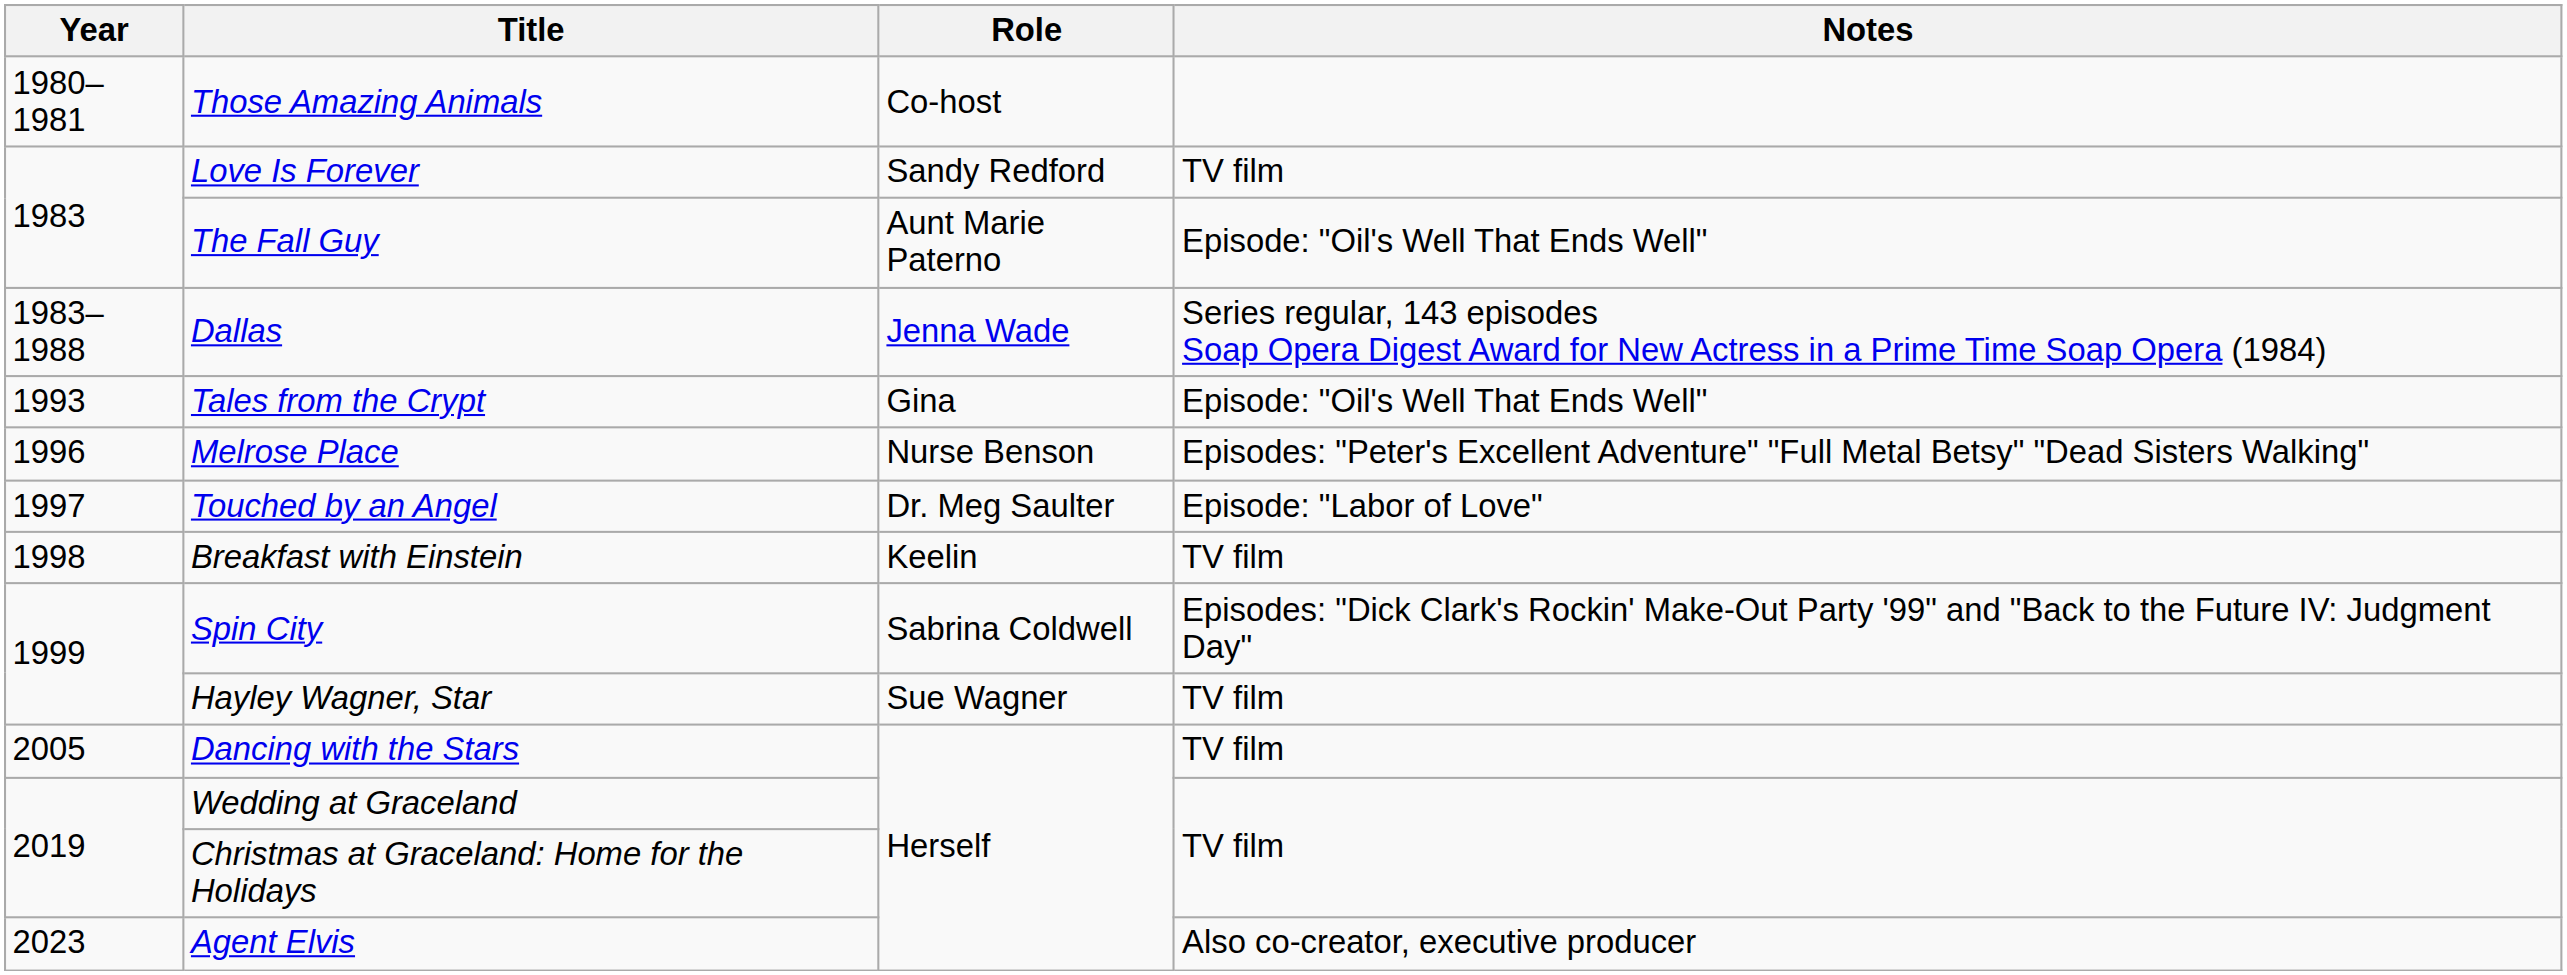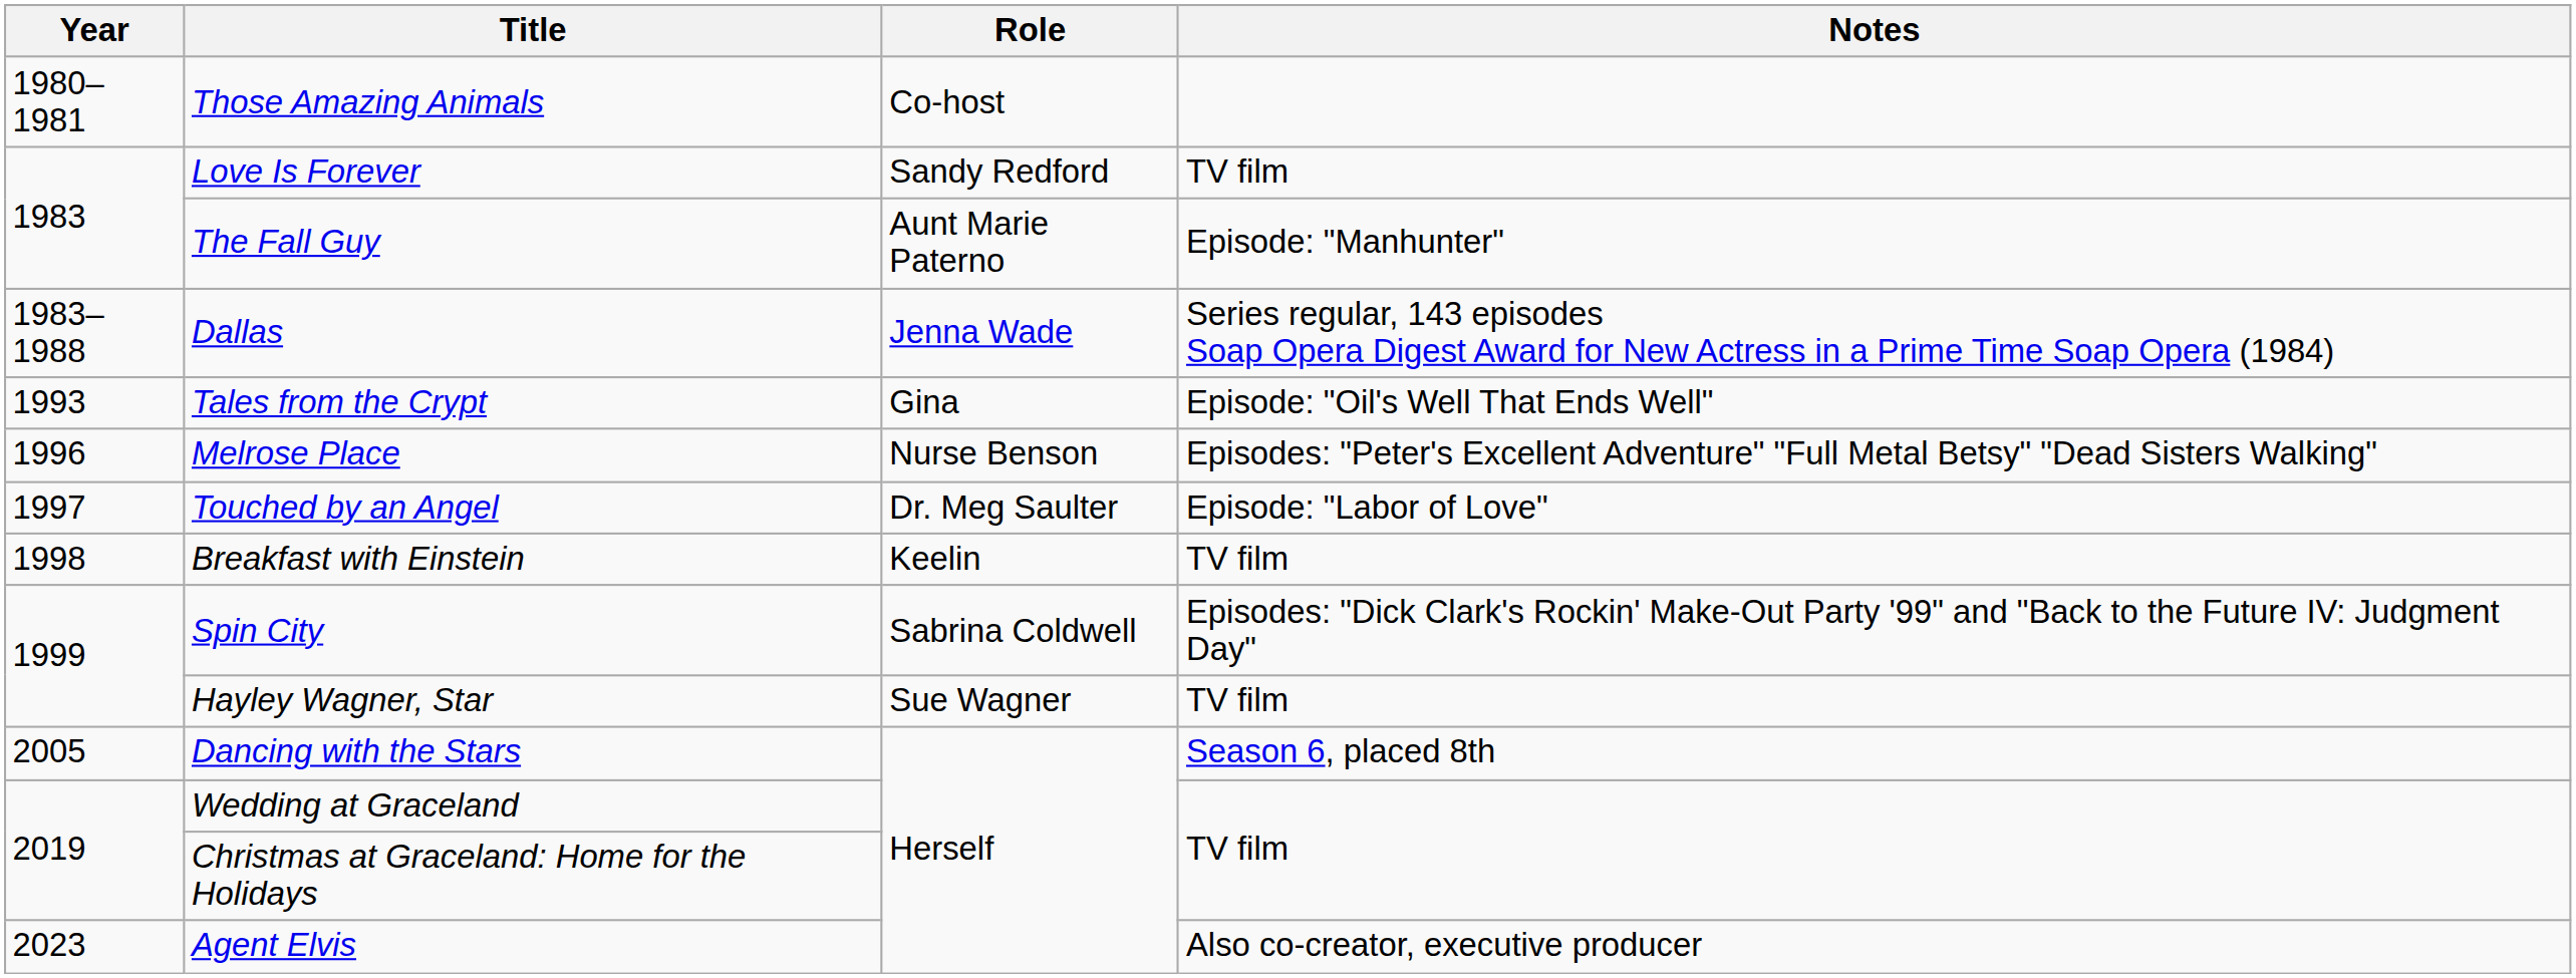The Fall Guy | Notes: Episode: "Oil's Well That Ends Well" -> Episode: "Manhunter"
Dancing with the Stars | Notes: TV film -> Season 6, placed 8th
